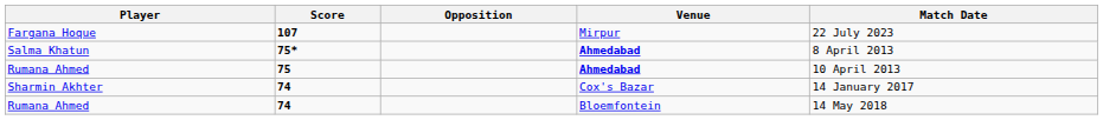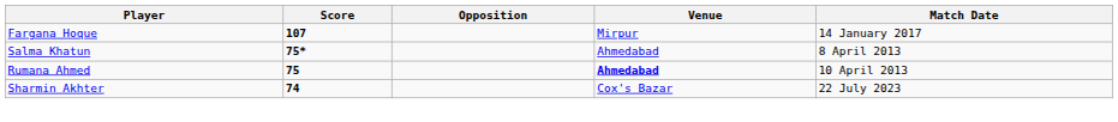Fargana Hoque | Match Date: 22 July 2023 -> 14 January 2017
Salma Khatun | Venue: bold -> normal
Sharmin Akhter | Match Date: 14 January 2017 -> 22 July 2023
- row: Rumana Ahmed | 74 | Bloemfontein | 14 May 2018
